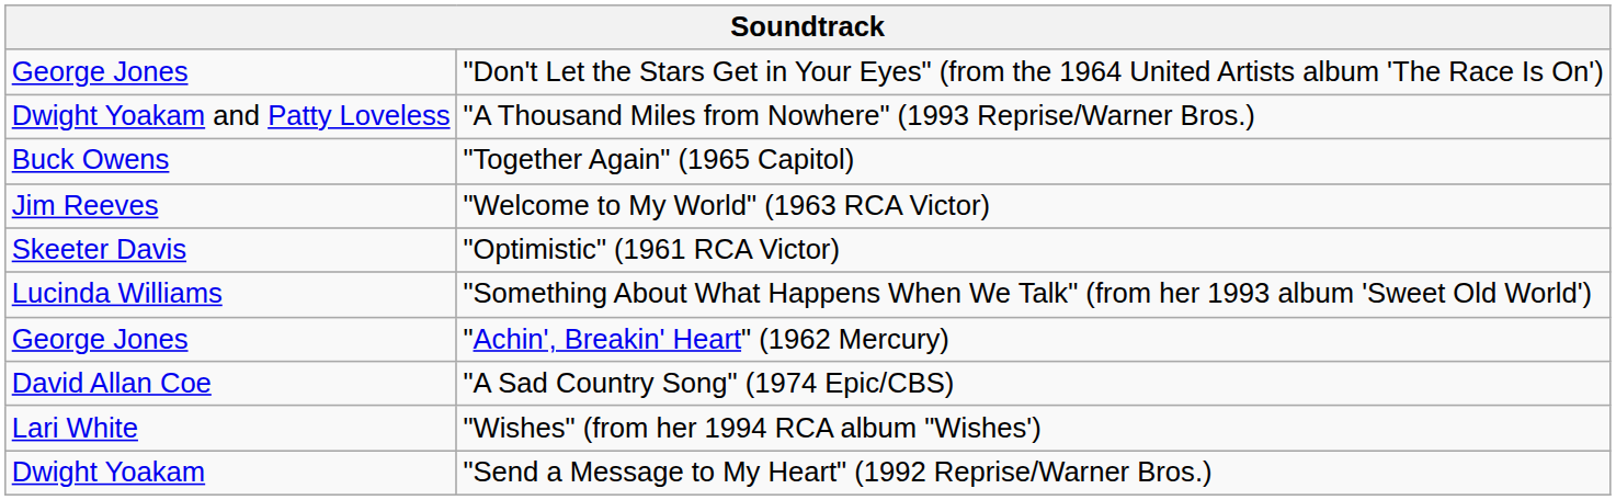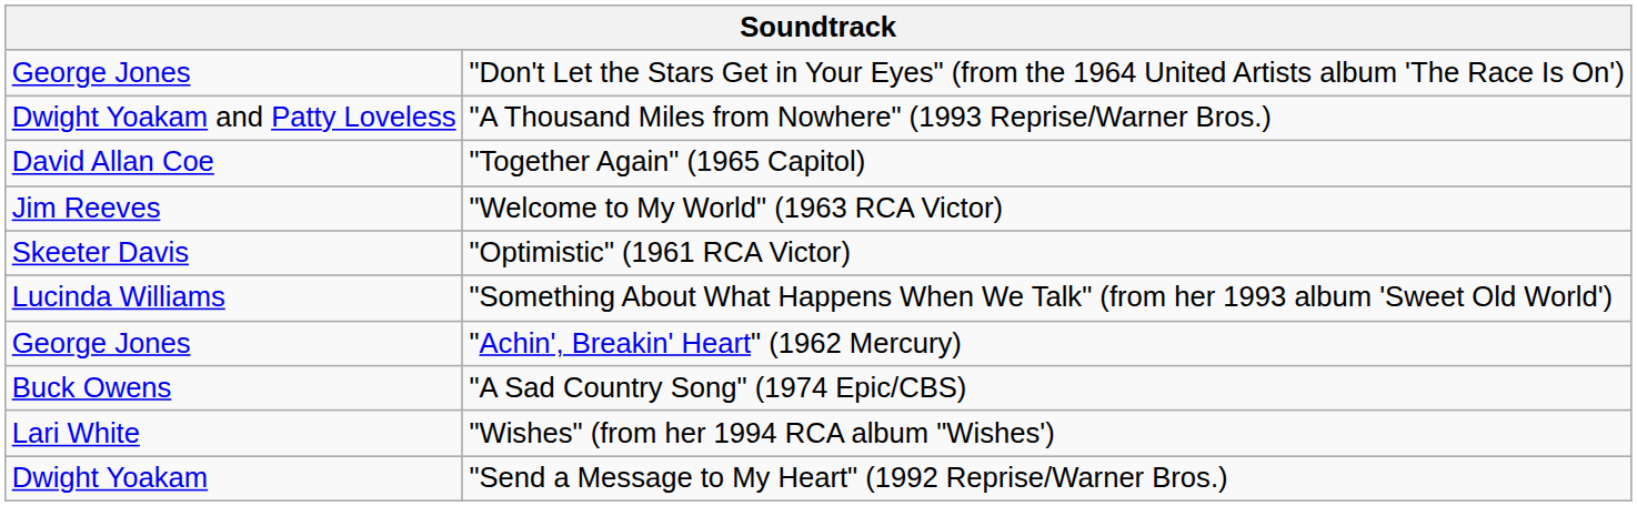"Together Again" (1965 Capitol) | column 1: Buck Owens -> David Allan Coe
"A Sad Country Song" (1974 Epic/CBS) | column 1: David Allan Coe -> Buck Owens
